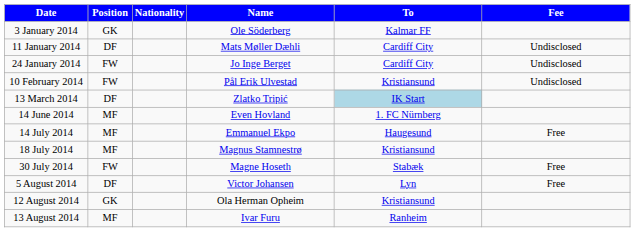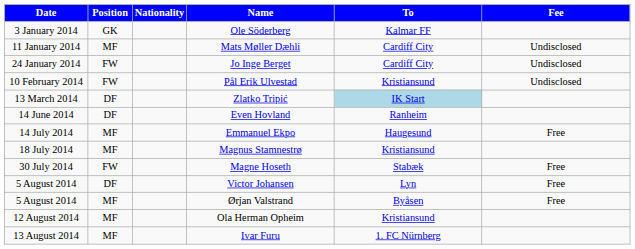Mats Møller Dæhli | Position: DF -> MF
Even Hovland | Position: MF -> DF
Even Hovland | To: 1. FC Nürnberg -> Ranheim
+ row: 5 August 2014 | MF | Ørjan Valstrand | Byåsen | Free
Ola Herman Opheim | Position: GK -> MF
Ivar Furu | To: Ranheim -> 1. FC Nürnberg
